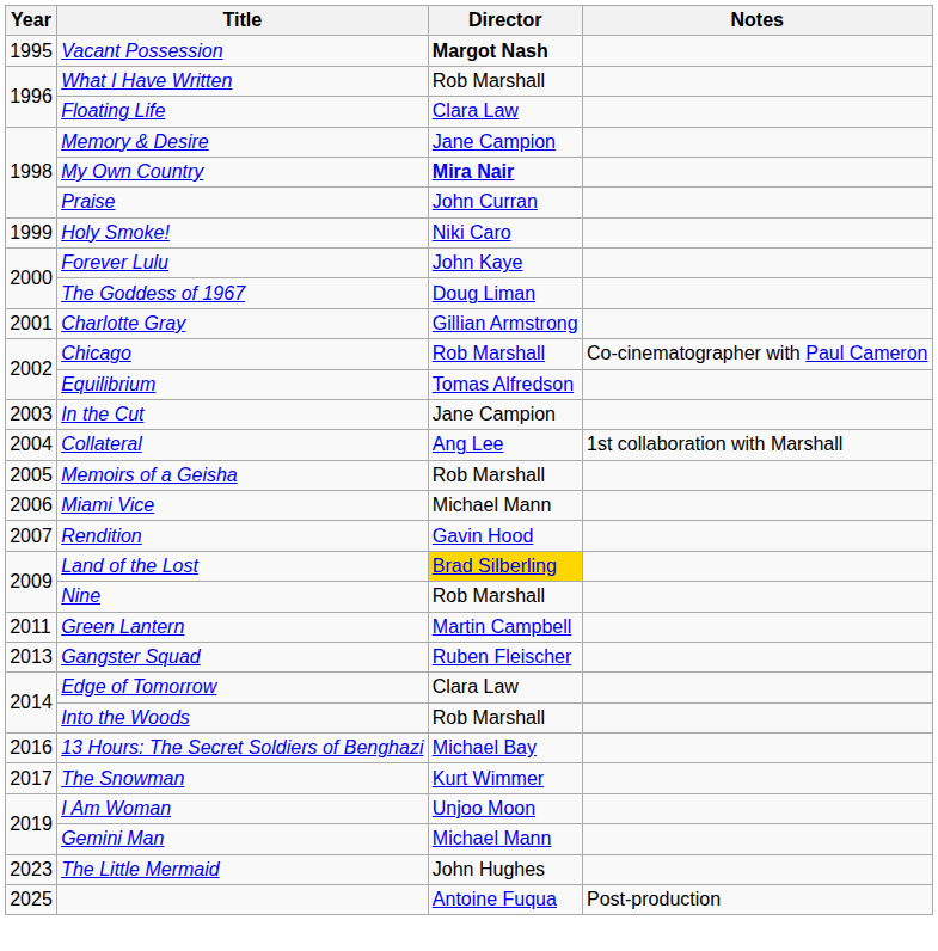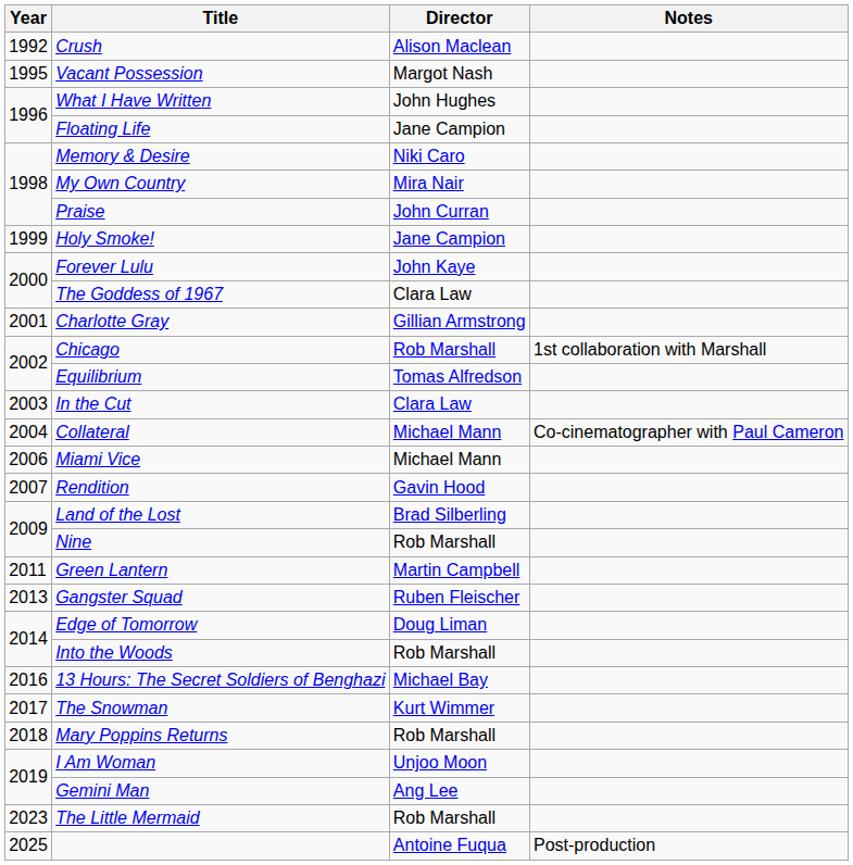+ row: 1992 | Crush | Alison Maclean
Vacant Possession | Director: bold -> normal
What I Have Written | Director: Rob Marshall -> John Hughes
Floating Life | Director: Clara Law -> Jane Campion
Memory & Desire | Director: Jane Campion -> Niki Caro
My Own Country | Director: bold -> normal
Holy Smoke! | Director: Niki Caro -> Jane Campion
The Goddess of 1967 | Director: Doug Liman -> Clara Law
Chicago | Notes: Co-cinematographer with Paul Cameron -> 1st collaboration with Marshall
In the Cut | Director: Jane Campion -> Clara Law
Collateral | Director: Ang Lee -> Michael Mann
Collateral | Notes: 1st collaboration with Marshall -> Co-cinematographer with Paul Cameron
- row: 2005 | Memoirs of a Geisha | Rob Marshall
Land of the Lost | Director: gold background -> no background
Edge of Tomorrow | Director: Clara Law -> Doug Liman
+ row: 2018 | Mary Poppins Returns | Rob Marshall
Gemini Man | Director: Michael Mann -> Ang Lee
The Little Mermaid | Director: John Hughes -> Rob Marshall
